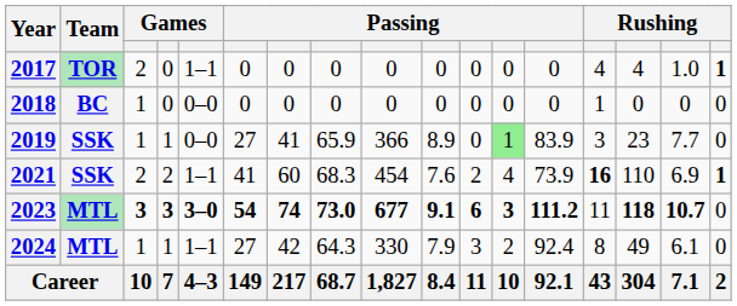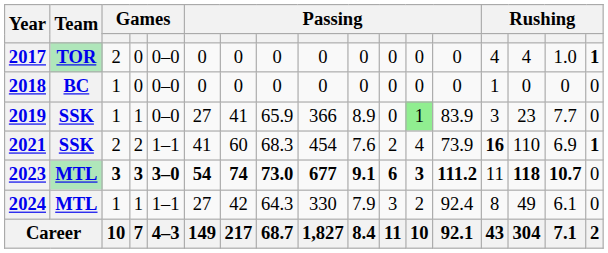2017 | column 5: 1–1 -> 0–0
